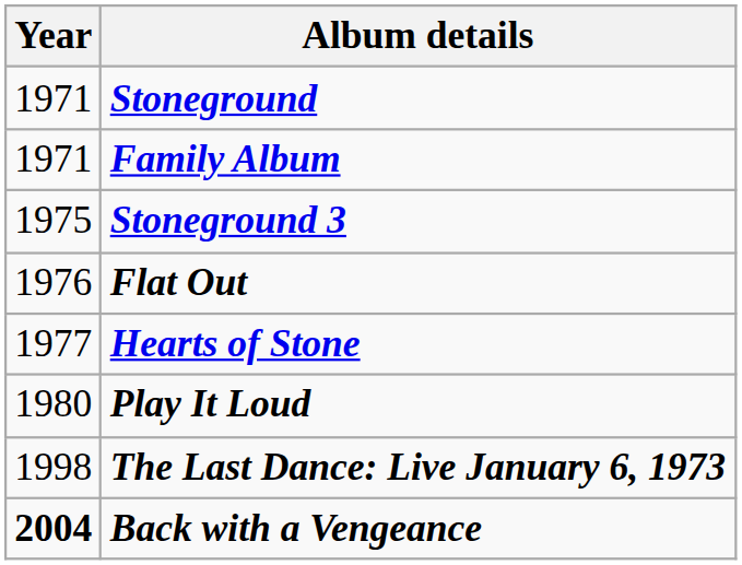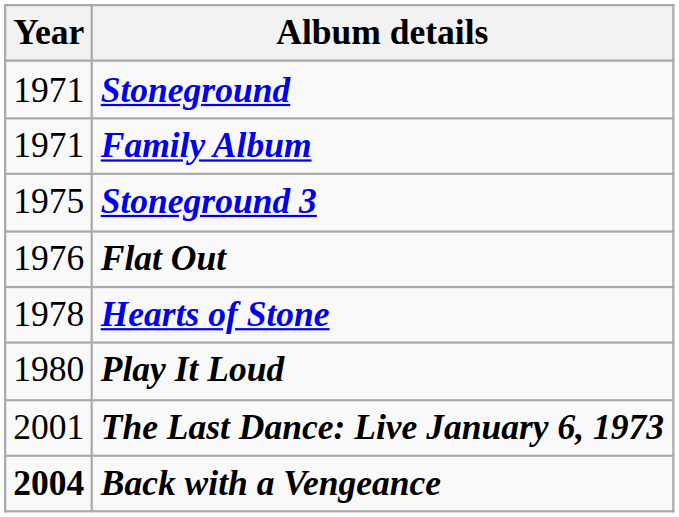Hearts of Stone | Year: 1977 -> 1978
The Last Dance: Live January 6, 1973 | Year: 1998 -> 2001
